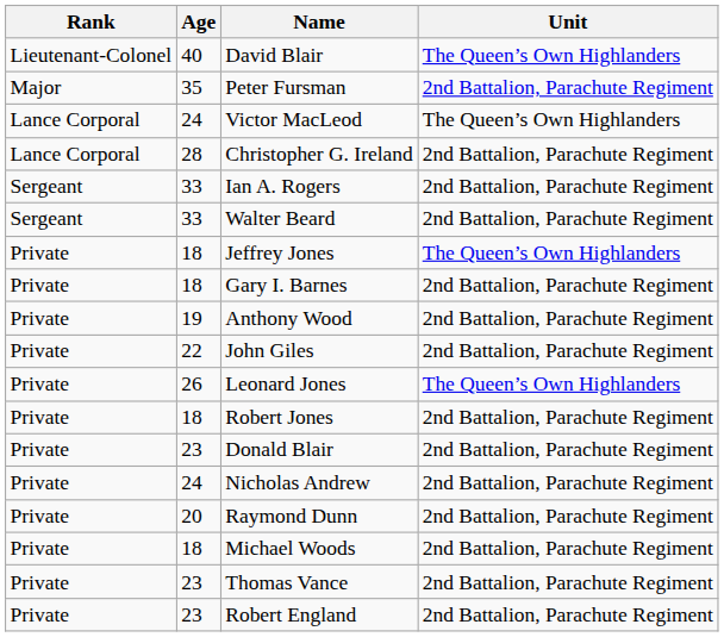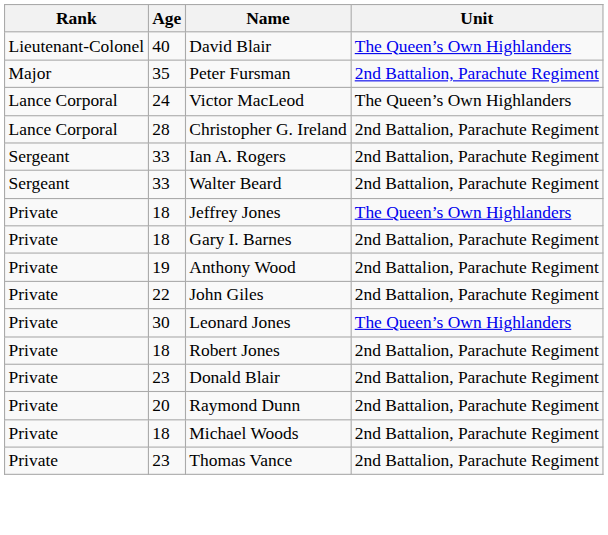Leonard Jones | Age: 26 -> 30
- row: Private | 24 | Nicholas Andrew | 2nd Battalion, Parachute Regiment
- row: Private | 23 | Robert England | 2nd Battalion, Parachute Regiment
